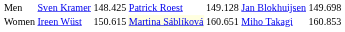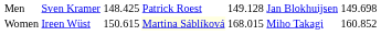Women | column 5: 160.651 -> 168.015
Women | column 7: 160.853 -> 160.852
